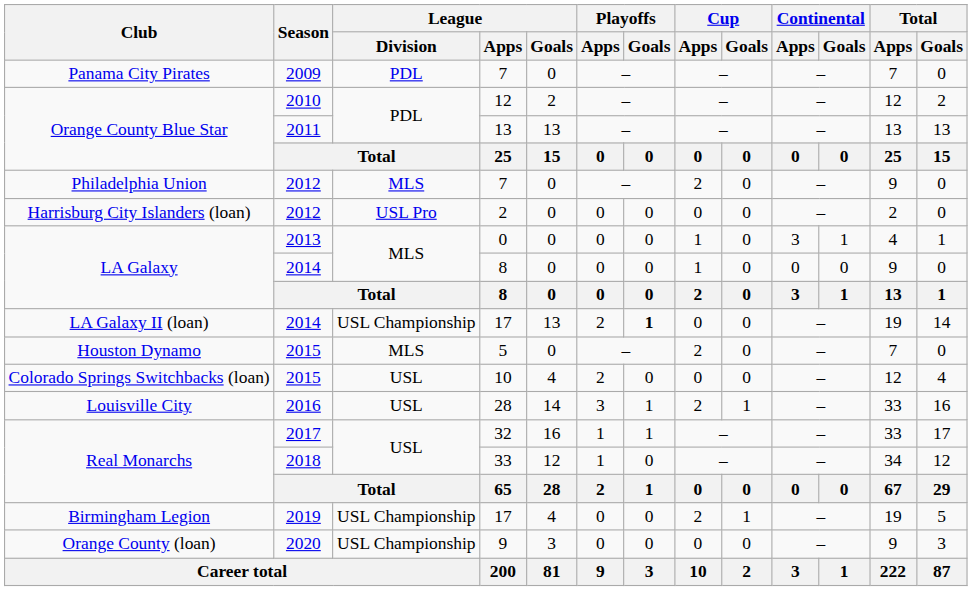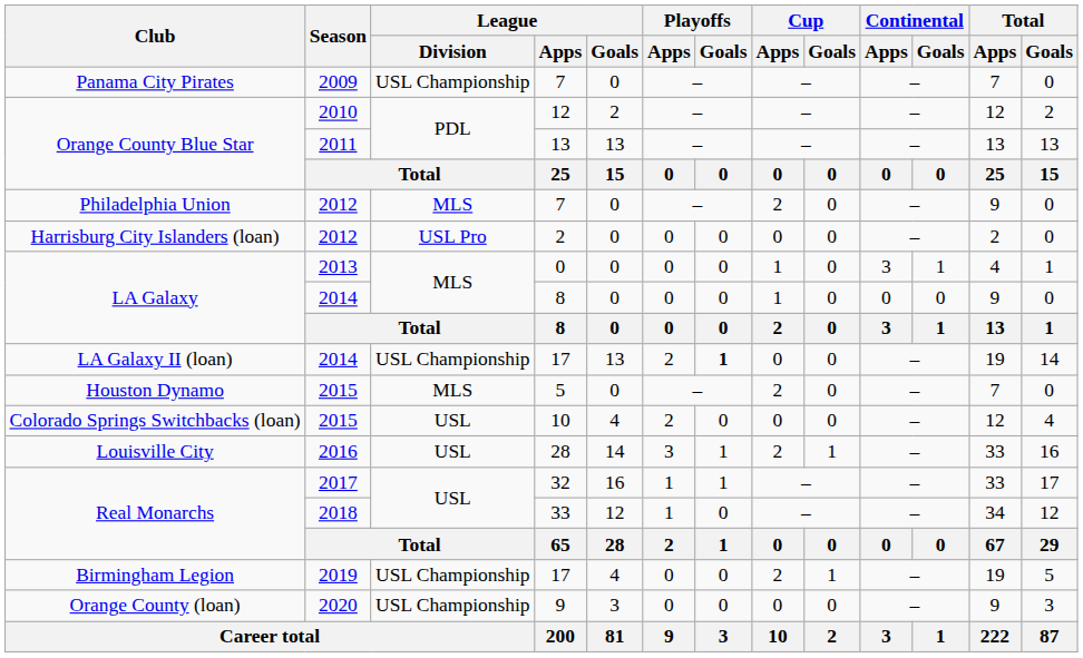Panama City Pirates / 7 | League / Division: PDL -> USL Championship
